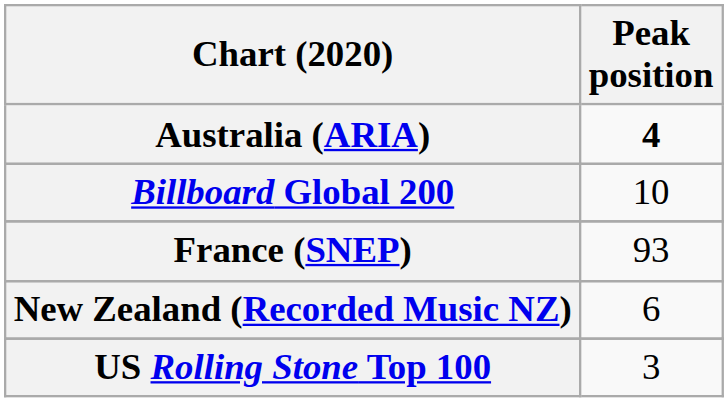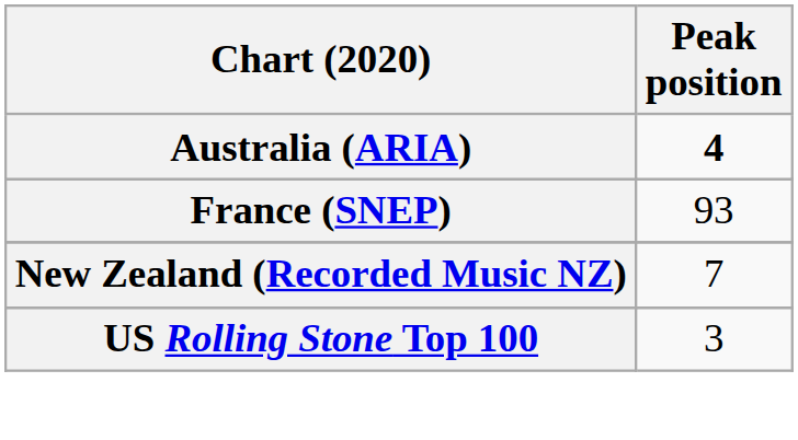- row: Billboard Global 200 | 10
New Zealand (Recorded Music NZ) | Peak position: 6 -> 7
